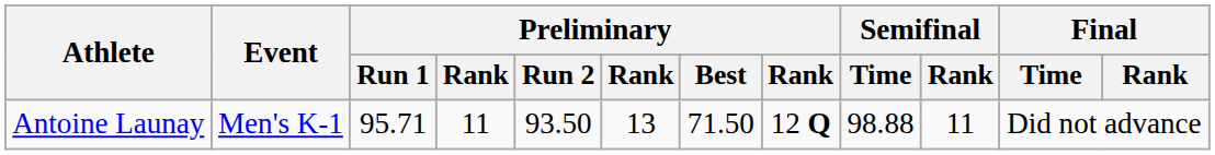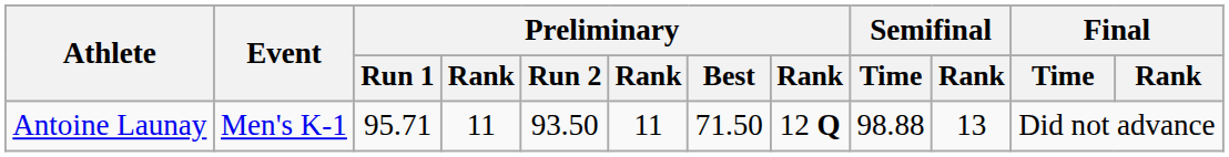Antoine Launay | column 6: 13 -> 11
Antoine Launay | Semifinal / Rank: 11 -> 13
